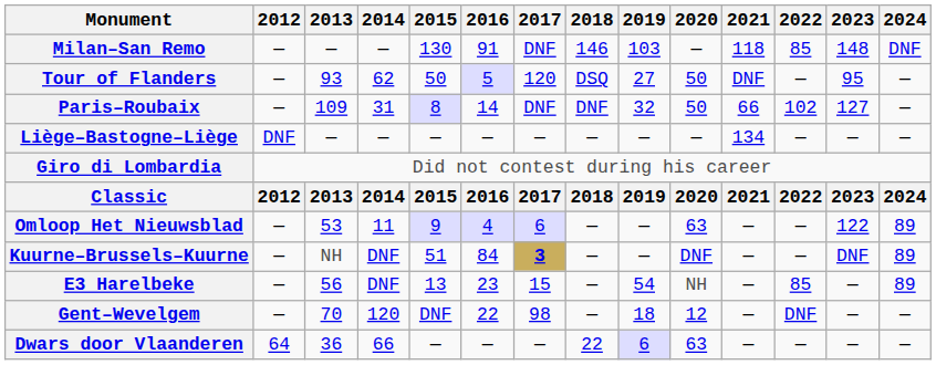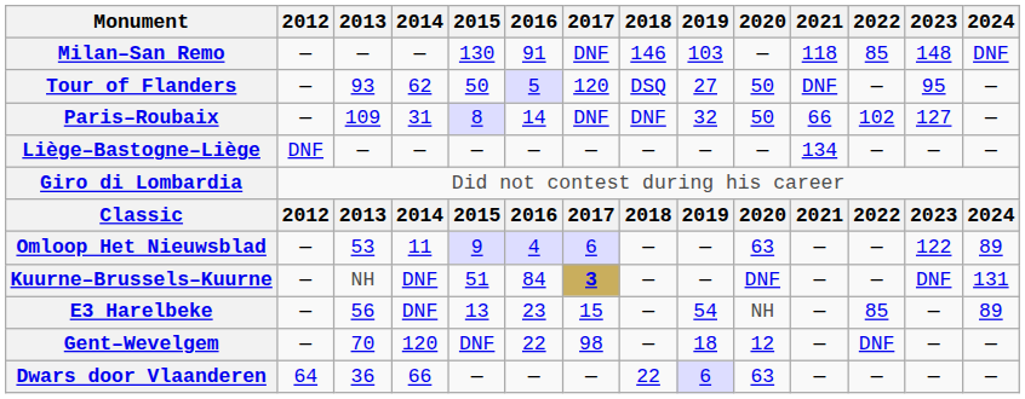Kuurne–Brussels–Kuurne | 2024: 89 -> 131
